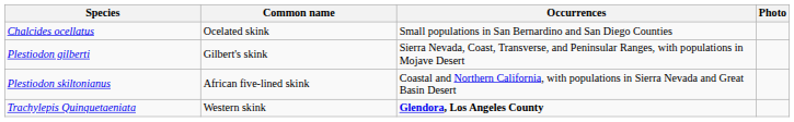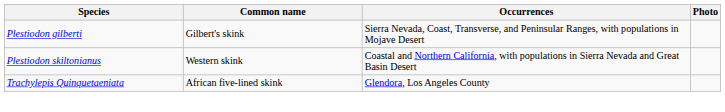- row: Chalcides ocellatus | Ocelated skink | Small populations in San Bernardino and San Diego Counties
Plestiodon skiltonianus | Common name: African five-lined skink -> Western skink
Trachylepis Quinquetaeniata | Common name: Western skink -> African five-lined skink
Trachylepis Quinquetaeniata | Occurrences: bold -> normal
